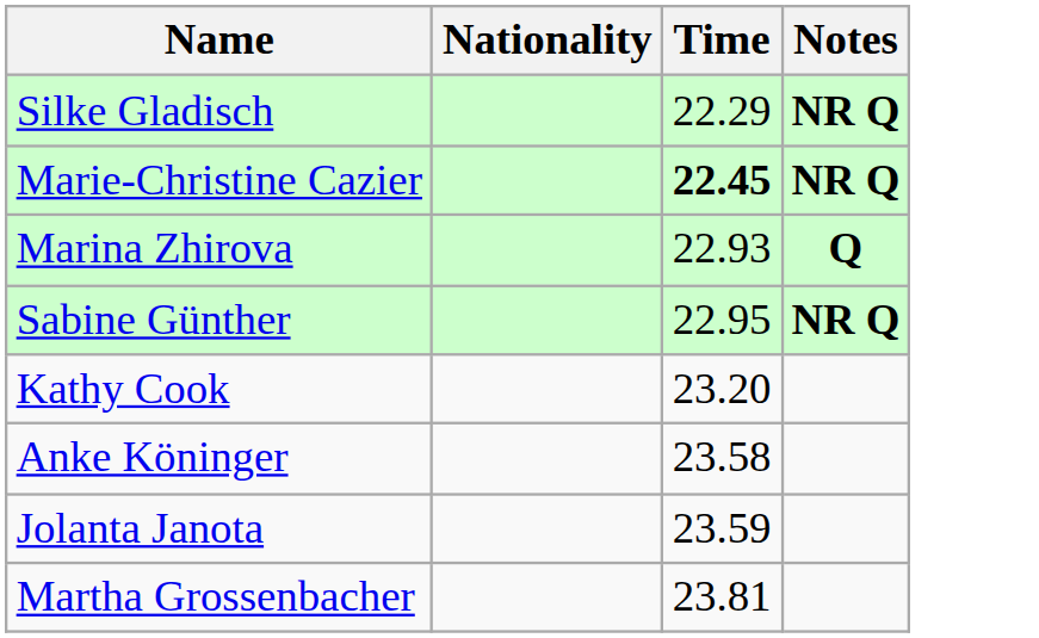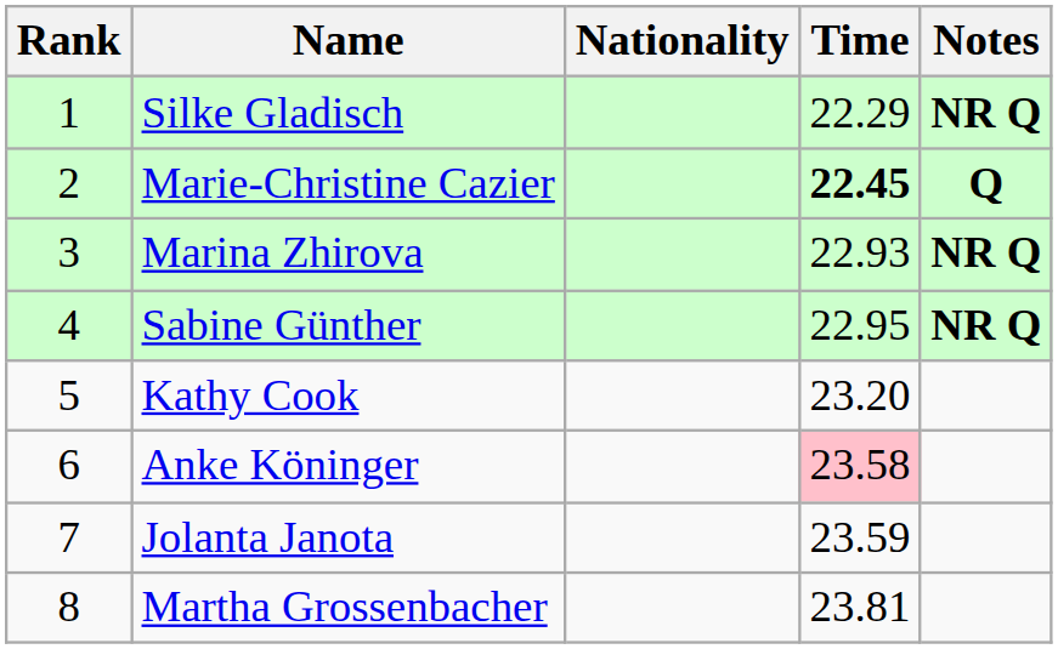+ column: Rank | 1 | 2 | 3 | 4 | 5 | 6 | 7 | 8
Marie-Christine Cazier | Notes: NR Q -> Q
Marina Zhirova | Notes: Q -> NR Q
Anke Köninger | Time: no background -> pink background
